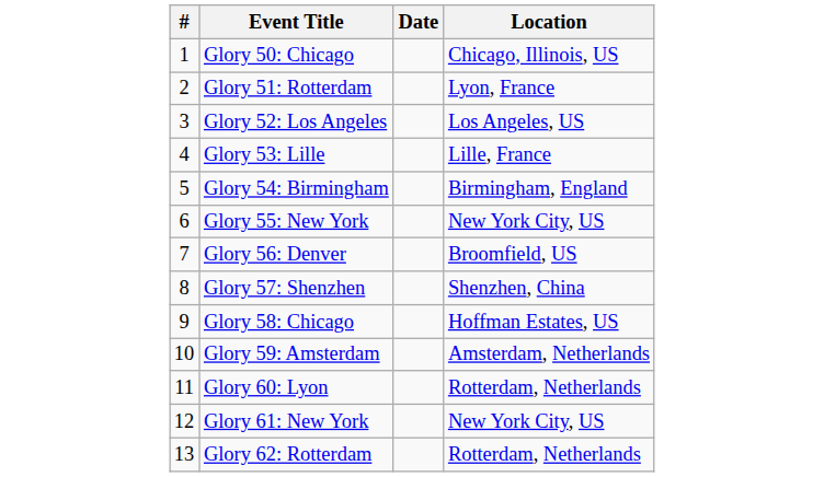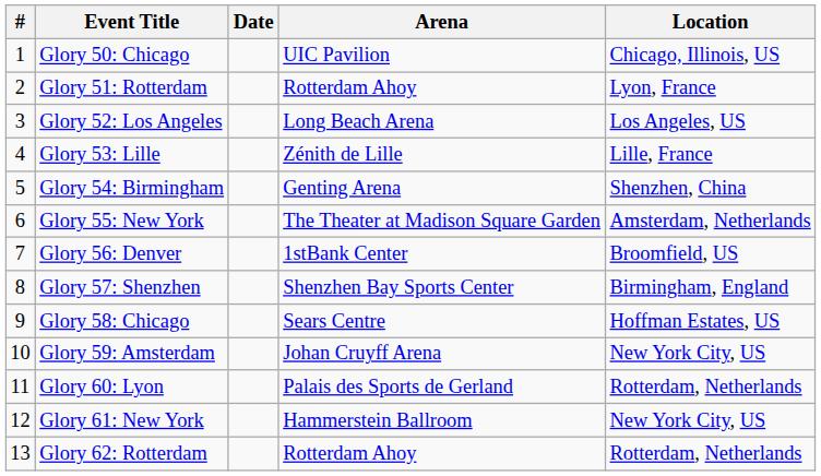+ column: Arena | UIC Pavilion | Rotterdam Ahoy | Long Beach Arena | Zénith de Lille | Genting Arena | The Theater at Madison Square Garden | 1stBank Center | Shenzhen Bay Sports Center | Sears Centre | Johan Cruyff Arena | Palais des Sports de Gerland | Hammerstein Ballroom | Rotterdam Ahoy
Glory 54: Birmingham | Location: Birmingham, England -> Shenzhen, China
Glory 55: New York | Location: New York City, US -> Amsterdam, Netherlands
Glory 57: Shenzhen | Location: Shenzhen, China -> Birmingham, England
Glory 59: Amsterdam | Location: Amsterdam, Netherlands -> New York City, US
